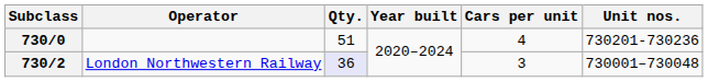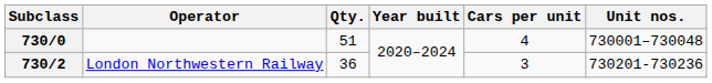730/0 | Unit nos.: 730201-730236 -> 730001–730048
730/2 | Qty.: lavender background -> no background
730/2 | Unit nos.: 730001–730048 -> 730201-730236
